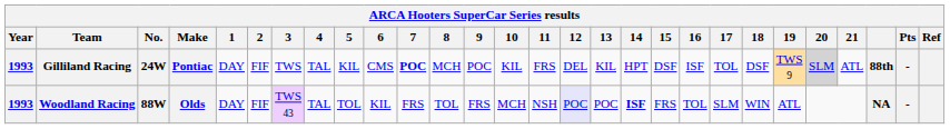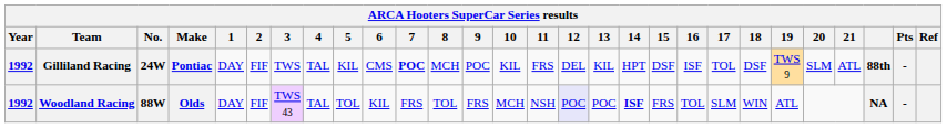Gilliland Racing | Year: 1993 -> 1992
Gilliland Racing | 20: lightgrey background -> no background
Woodland Racing | Year: 1993 -> 1992
